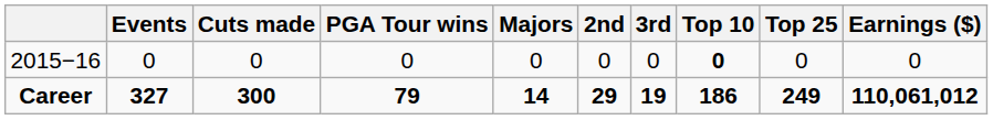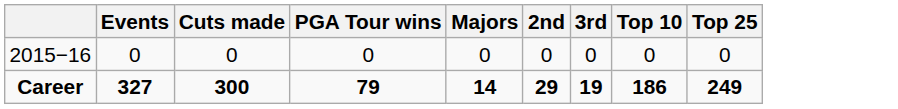- column: Earnings ($) | 0 | 110,061,012
2015−16 | Top 10: bold -> normal
